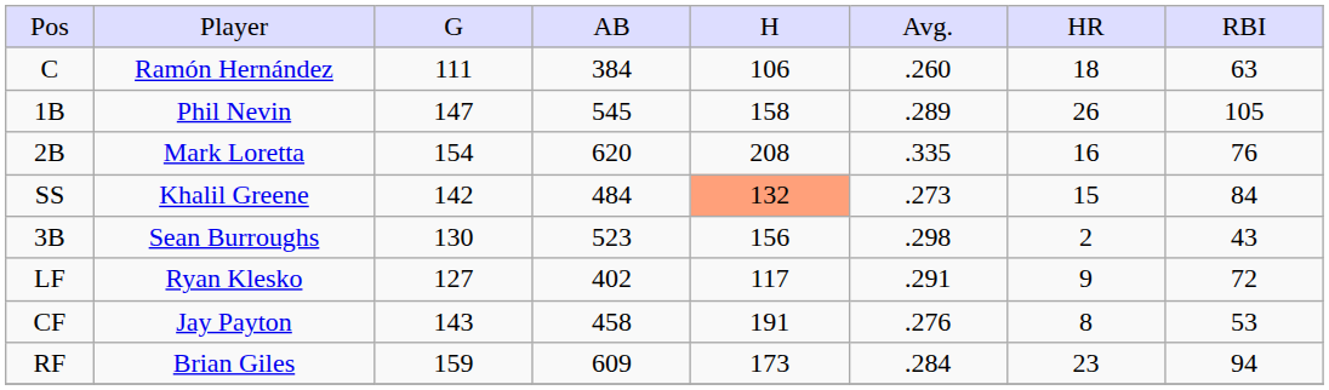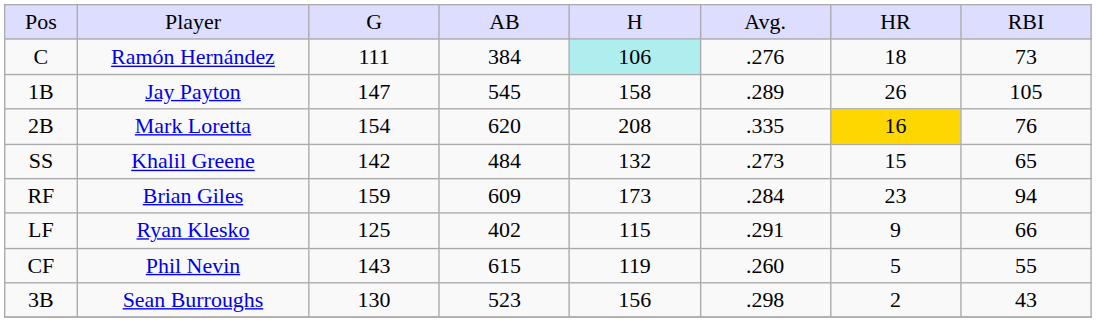C | column 5: no background -> paleturquoise background
C | column 6: .260 -> .276
C | column 8: 63 -> 73
1B | column 2: Phil Nevin -> Jay Payton
2B | column 7: no background -> gold background
SS | column 5: lightsalmon background -> no background
SS | column 8: 84 -> 65
rows swapped: 3B <-> RF
LF | column 3: 127 -> 125
LF | column 5: 117 -> 115
LF | column 8: 72 -> 66
CF | column 2: Jay Payton -> Phil Nevin
CF | column 4: 458 -> 615
CF | column 5: 191 -> 119
CF | column 6: .276 -> .260
CF | column 7: 8 -> 5
CF | column 8: 53 -> 55
